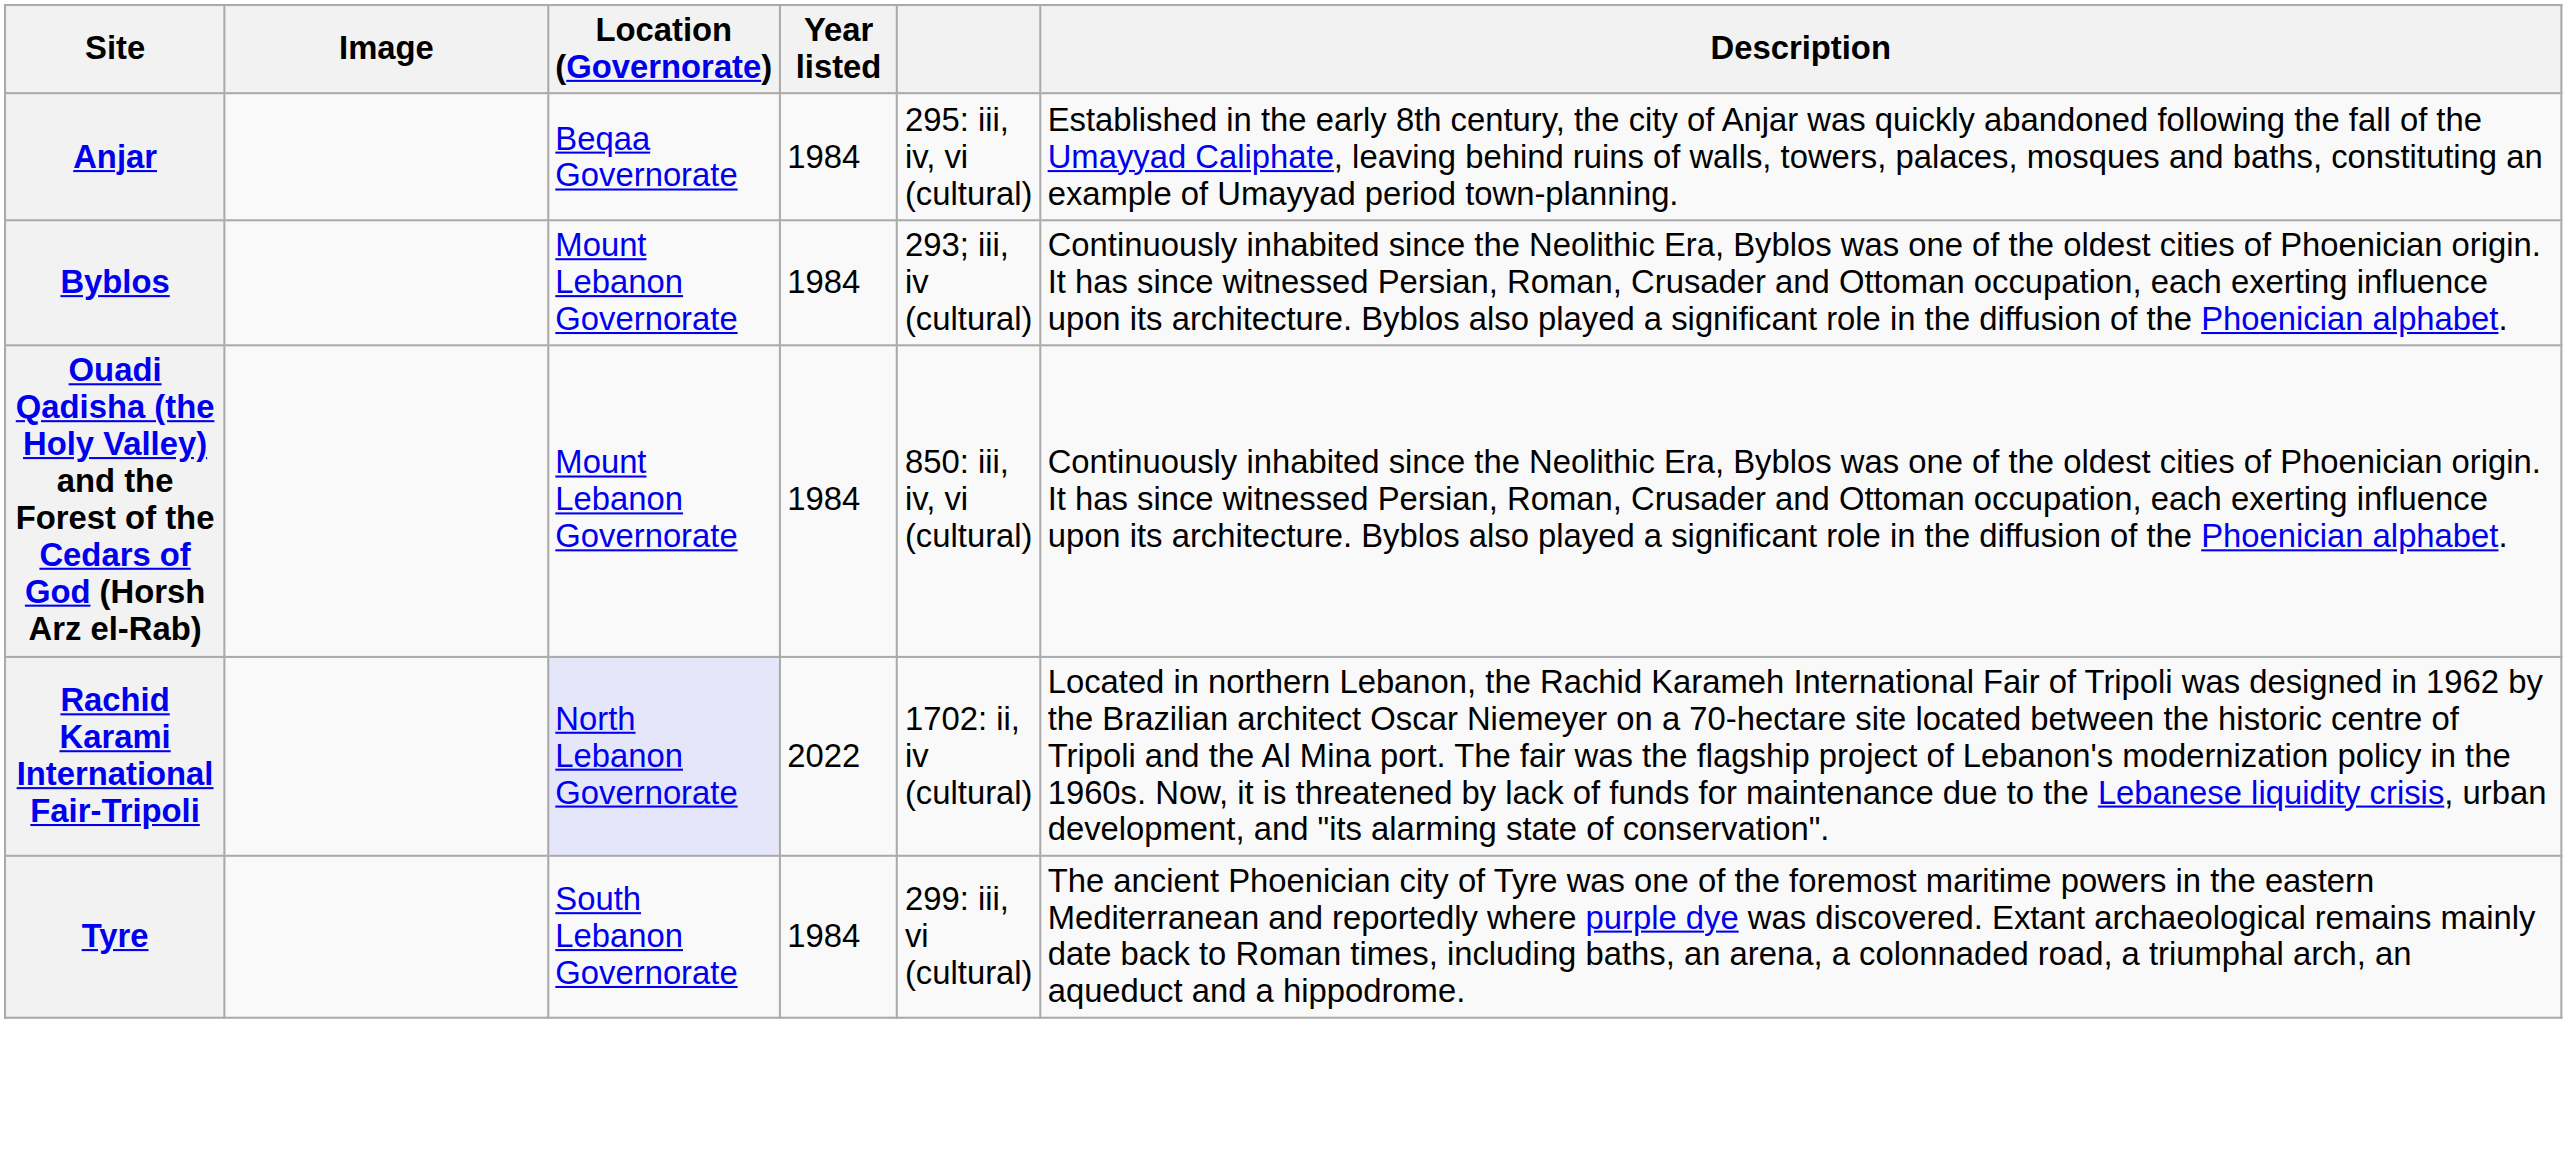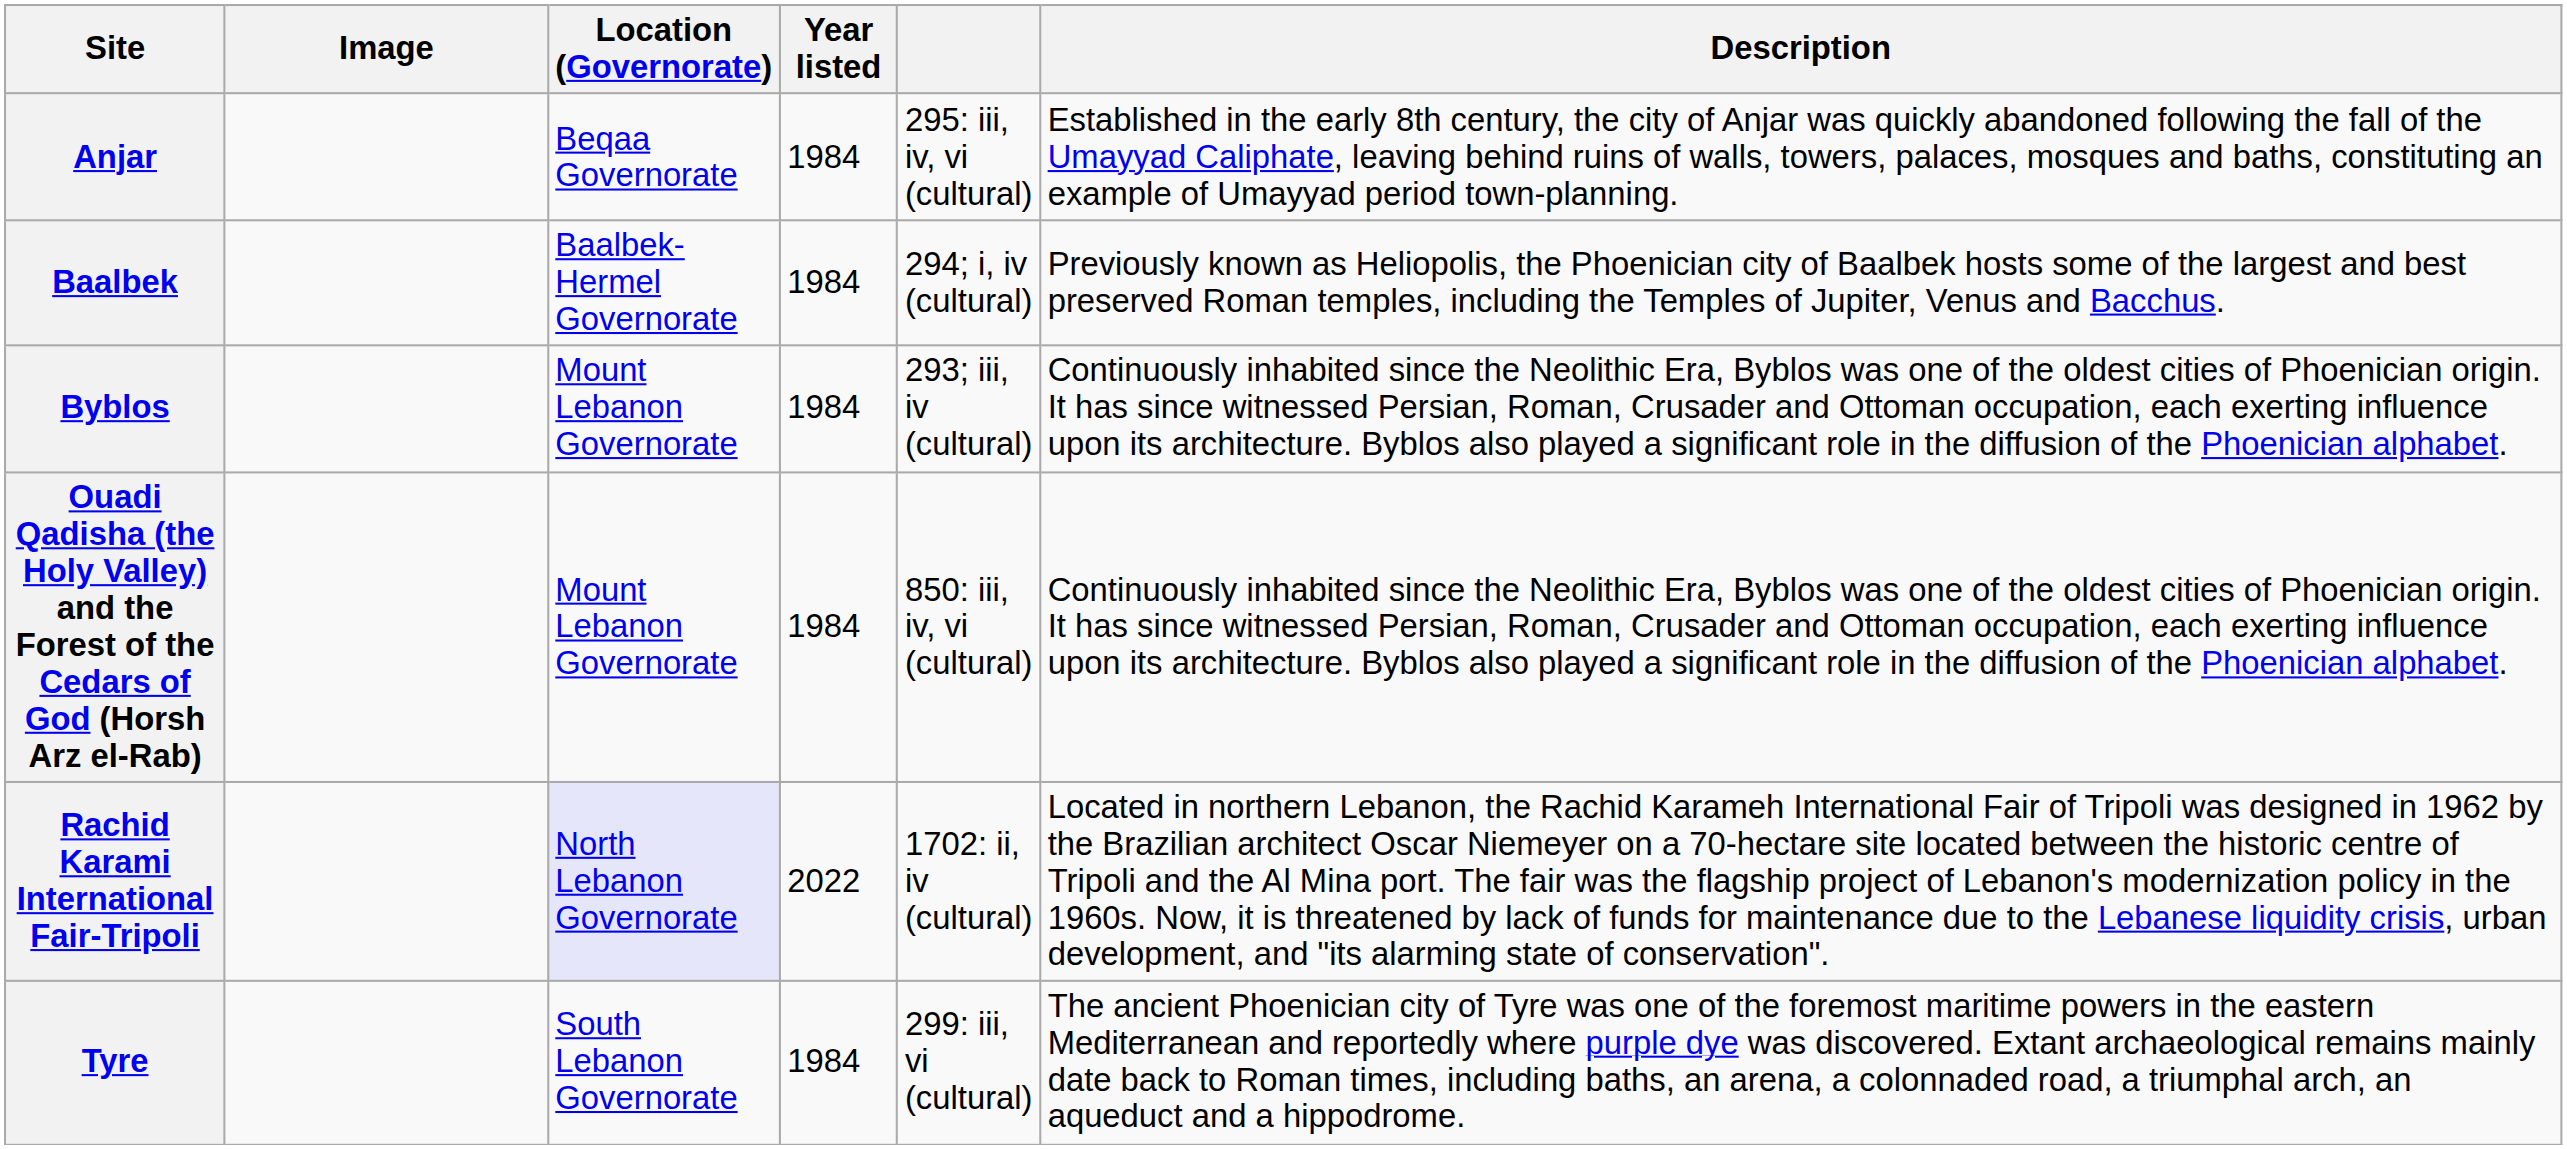+ row: Baalbek | Baalbek-Hermel Governorate | 1984 | 294; i, iv (cultural) | Previously known as Heliopolis, the Phoenician city of Baalbek hosts some of the largest and best preserved Roman temples, including the Temples of Jupiter, Venus and Bacchus.
